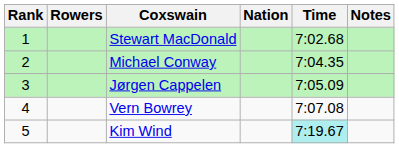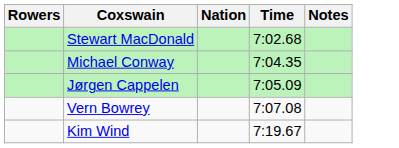- column: Rank | 1 | 2 | 3 | 4 | 5
Kim Wind | Time: paleturquoise background -> no background
